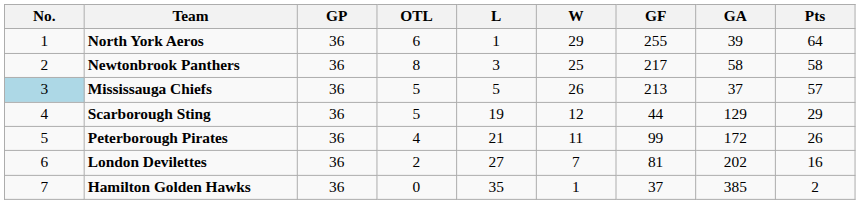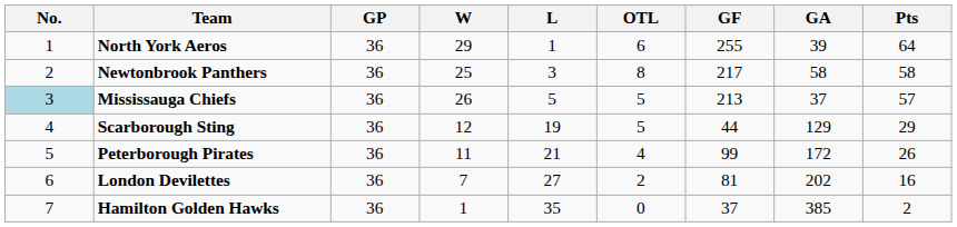columns swapped: W <-> OTL
